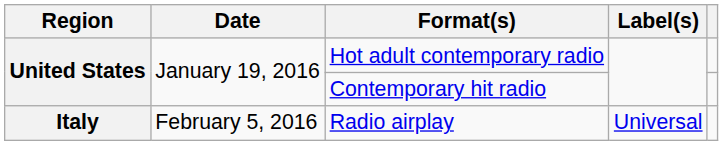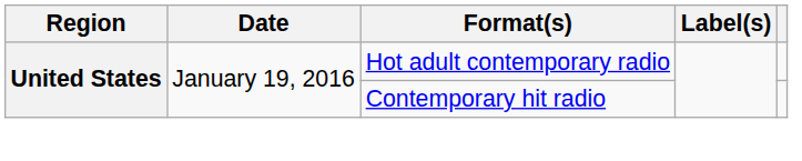- row: Italy | February 5, 2016 | Radio airplay | Universal
